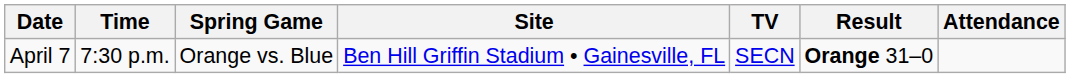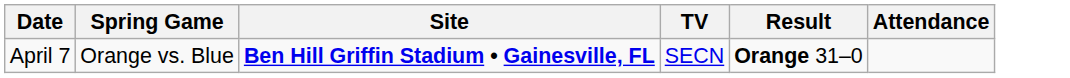- column: Time | 7:30 p.m.
April 7 | Site: normal -> bold
